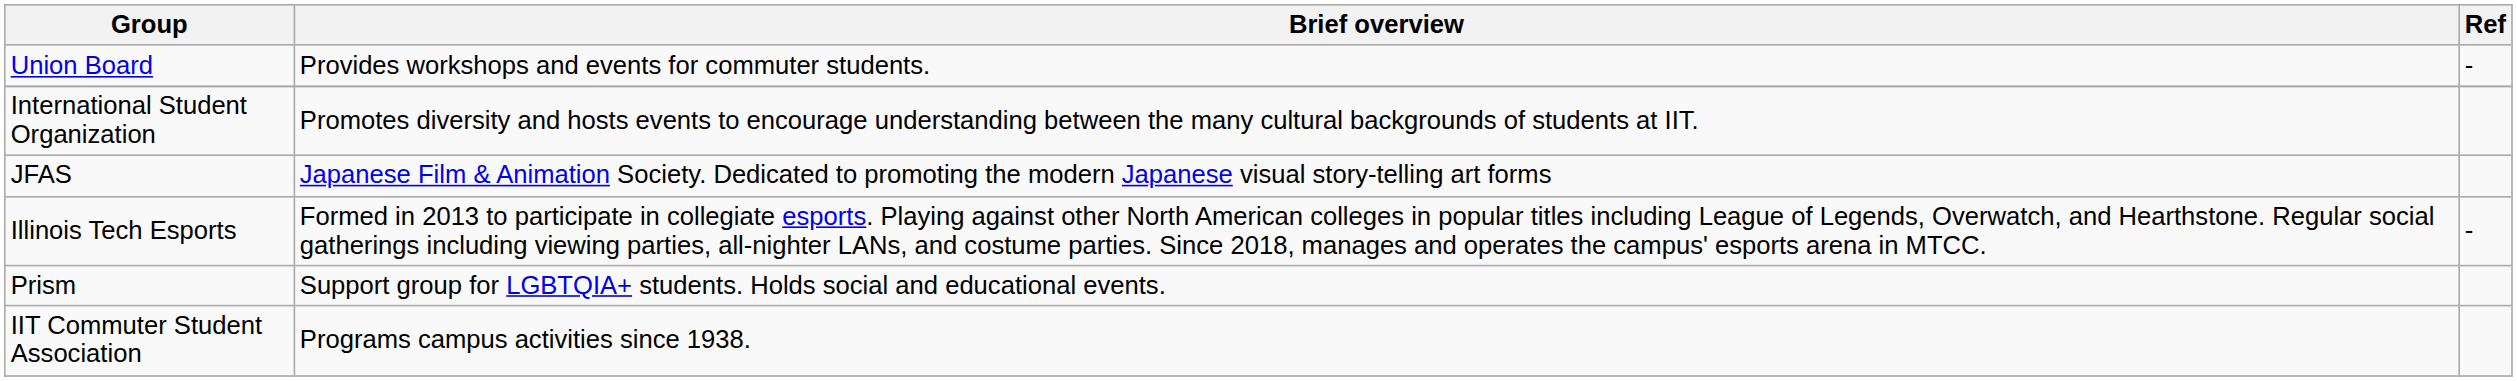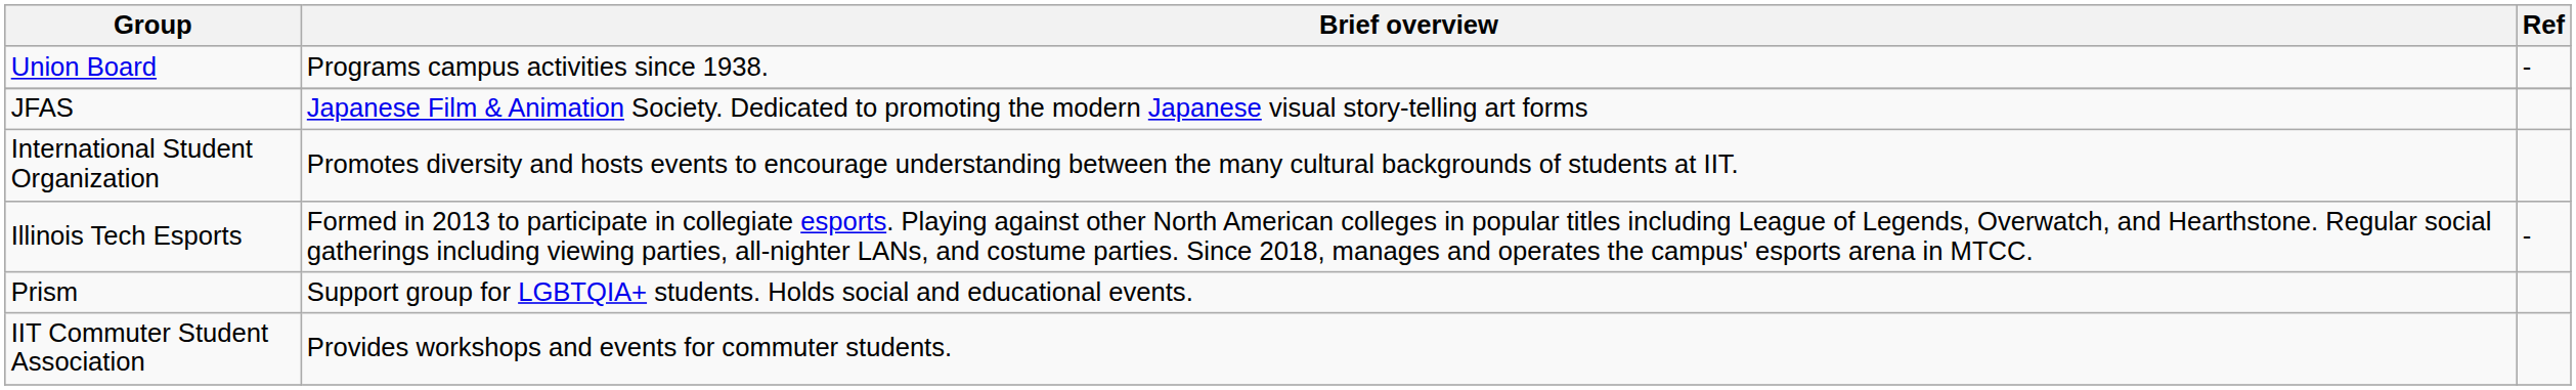Union Board | Brief overview: Provides workshops and events for commuter students. -> Programs campus activities since 1938.
rows swapped: International Student Organization <-> JFAS
IIT Commuter Student Association | Brief overview: Programs campus activities since 1938. -> Provides workshops and events for commuter students.
